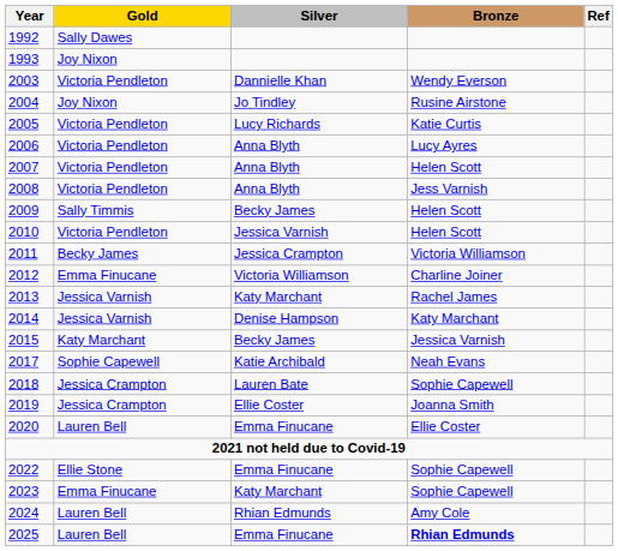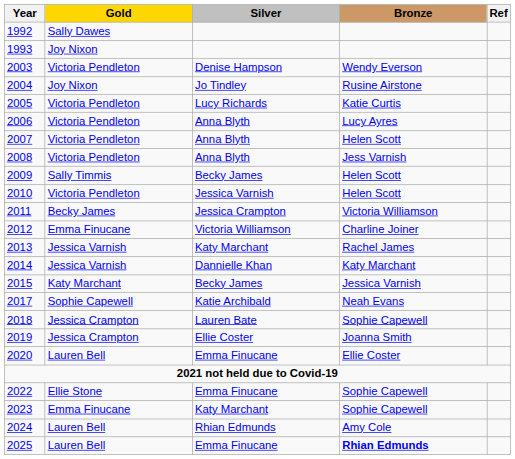2003 | Silver: Dannielle Khan -> Denise Hampson
2014 | Silver: Denise Hampson -> Dannielle Khan
